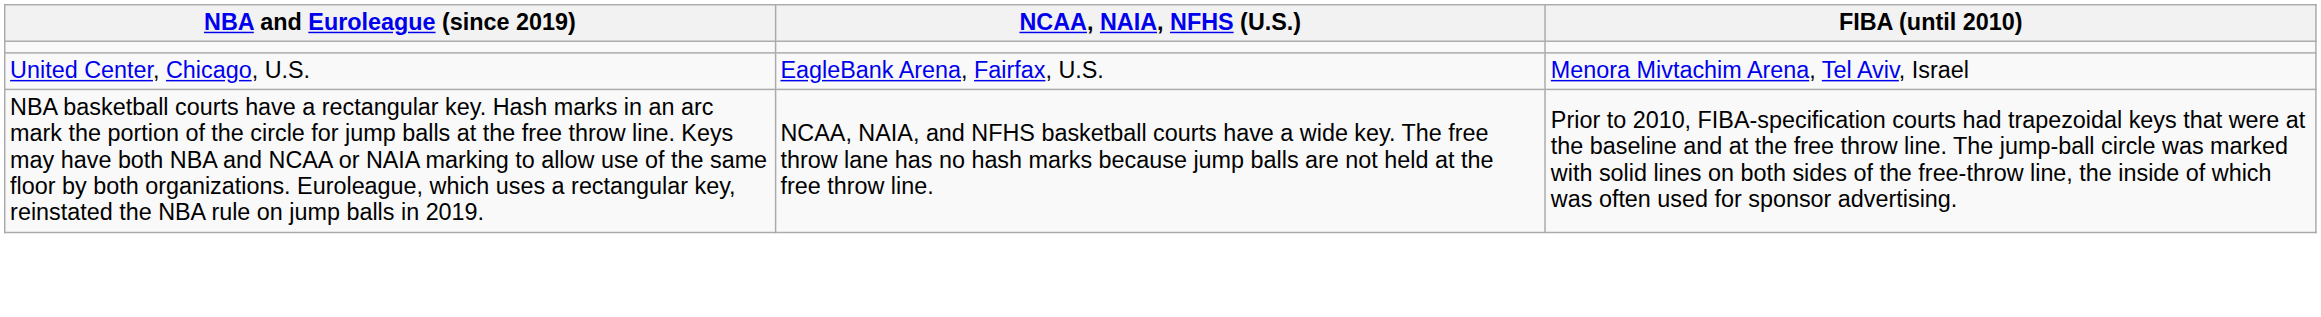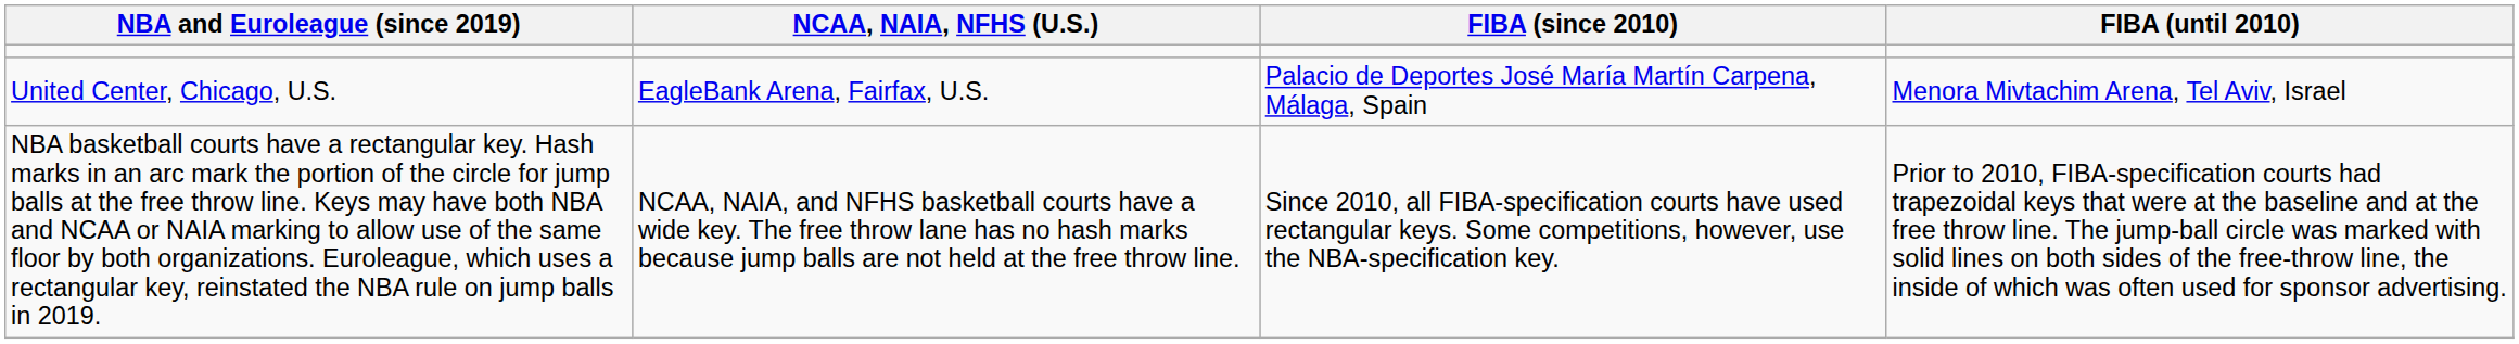+ column: FIBA (since 2010) | Palacio de Deportes José María Martín Carpena, Málaga, Spain | Since 2010, all FIBA-specification courts have used rectangular keys. Some competitions, however, use the NBA-specification key.
